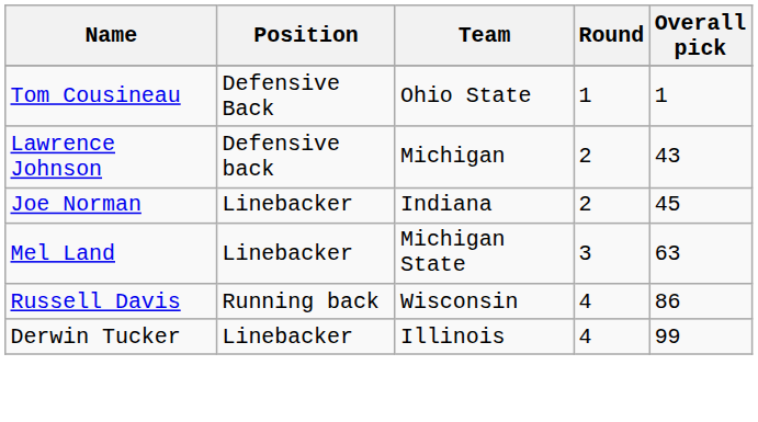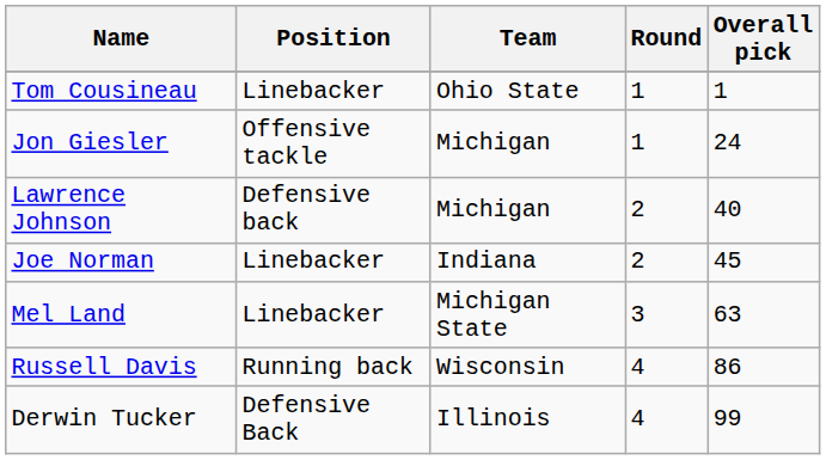Tom Cousineau | Position: Defensive Back -> Linebacker
+ row: Jon Giesler | Offensive tackle | Michigan | 1 | 24
Lawrence Johnson | Overall pick: 43 -> 40
Derwin Tucker | Position: Linebacker -> Defensive Back
